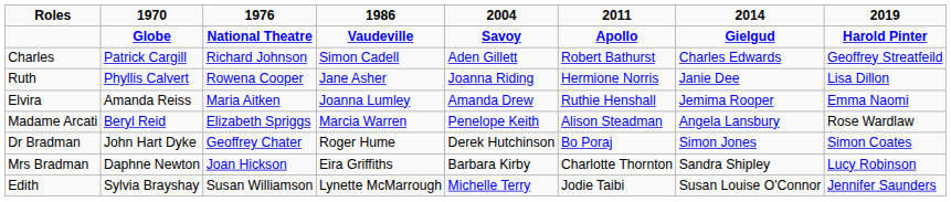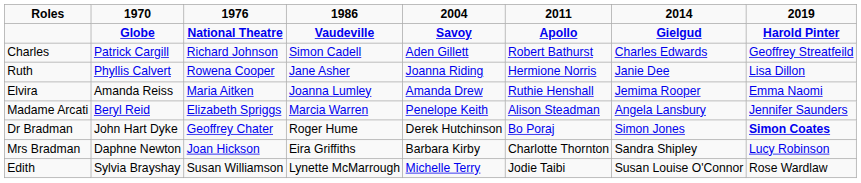Madame Arcati | 2019: Rose Wardlaw -> Jennifer Saunders
Dr Bradman | 2019: normal -> bold
Edith | 2019: Jennifer Saunders -> Rose Wardlaw
